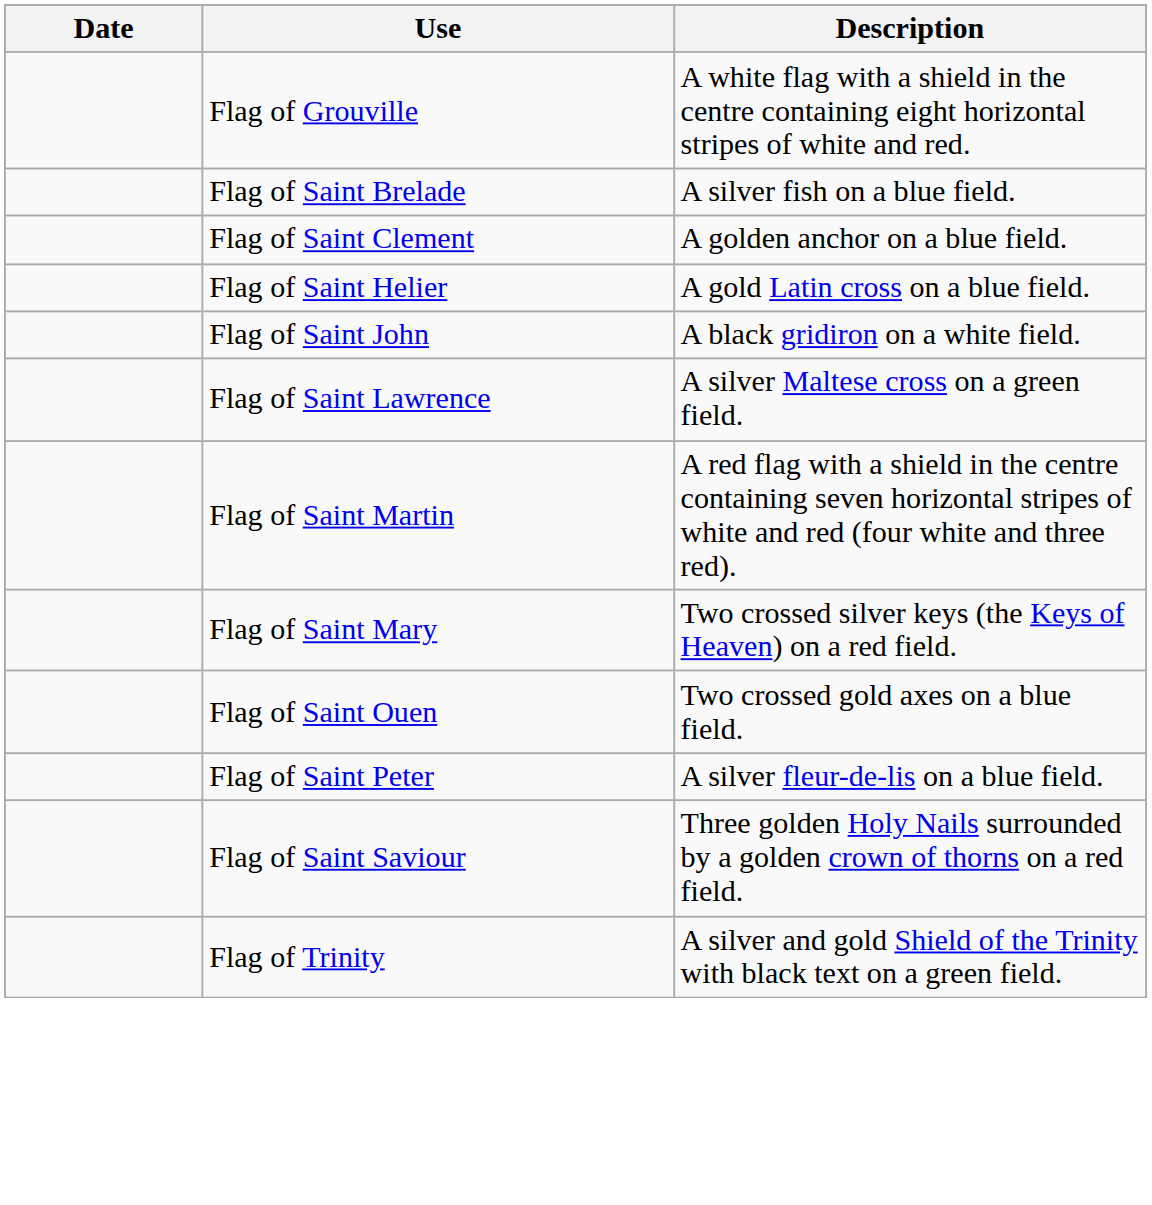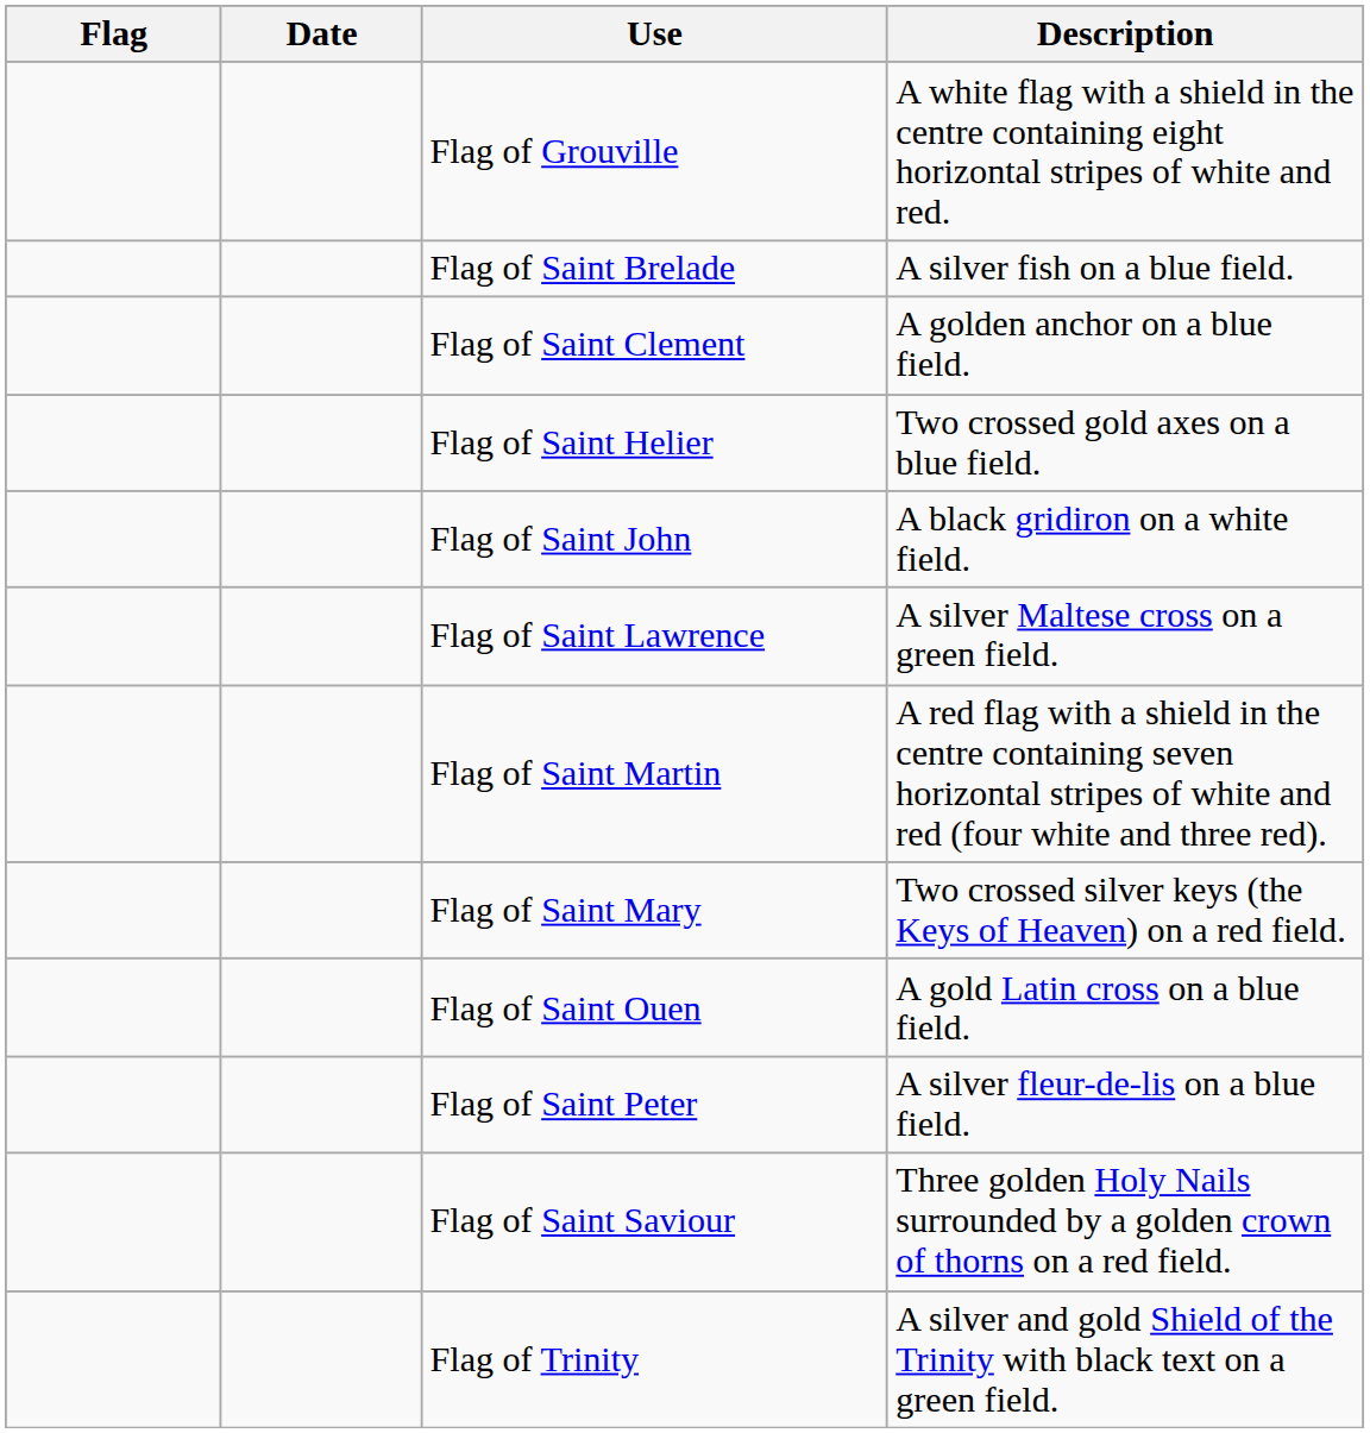+ column: Flag
Flag of Saint Helier | Description: A gold Latin cross on a blue field. -> Two crossed gold axes on a blue field.
Flag of Saint Ouen | Description: Two crossed gold axes on a blue field. -> A gold Latin cross on a blue field.
